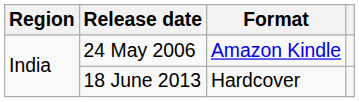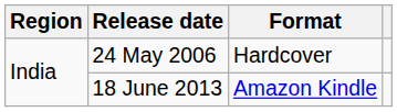24 May 2006 | Format: Amazon Kindle -> Hardcover
18 June 2013 | Format: Hardcover -> Amazon Kindle
